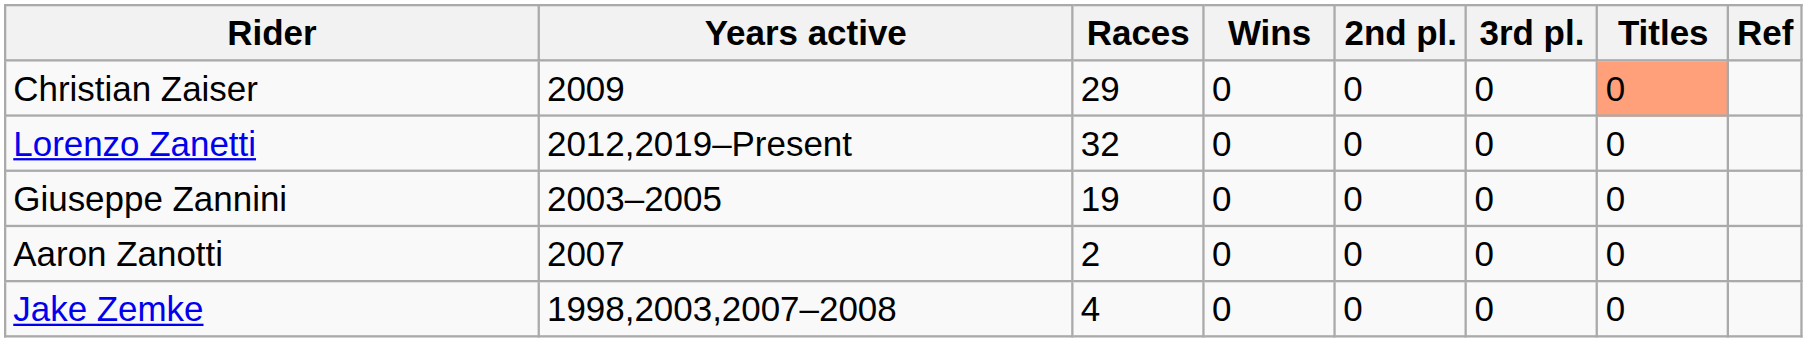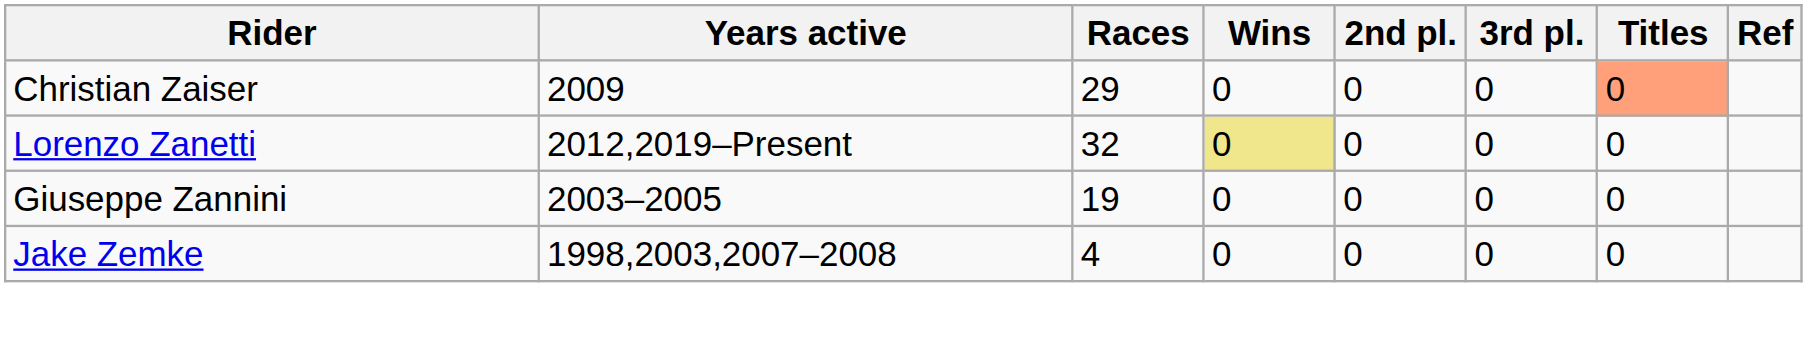Lorenzo Zanetti | Wins: no background -> khaki background
- row: Aaron Zanotti | 2007 | 2 | 0 | 0 | 0 | 0
